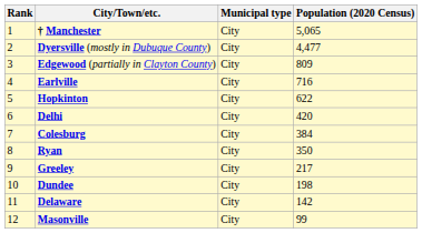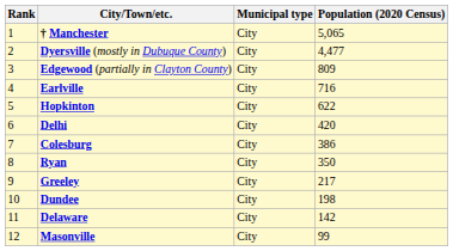Colesburg | Population (2020 Census): 384 -> 386
